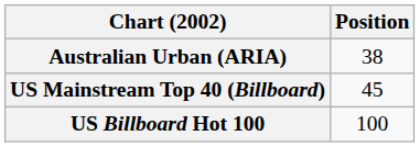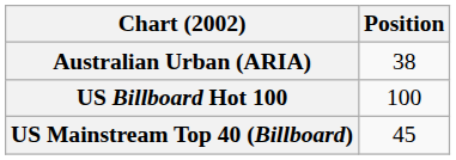rows swapped: US Billboard Hot 100 <-> US Mainstream Top 40 (Billboard)
